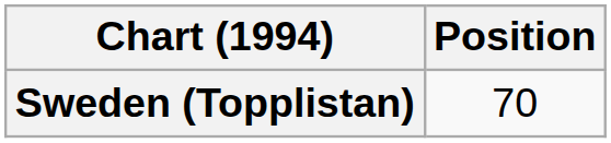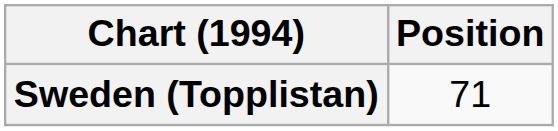Sweden (Topplistan) | Position: 70 -> 71
